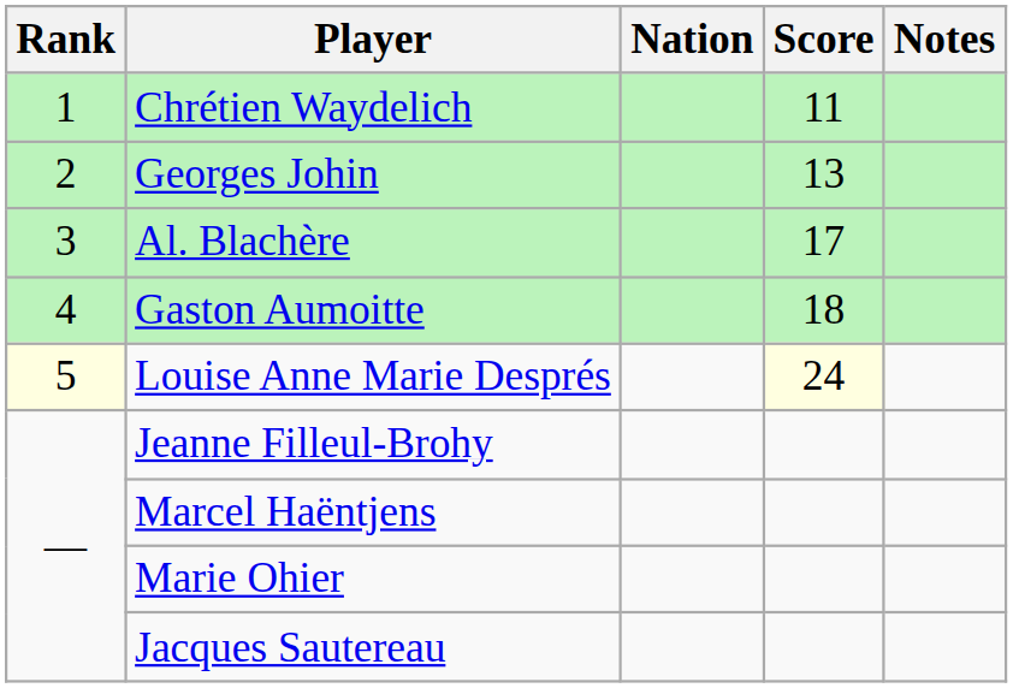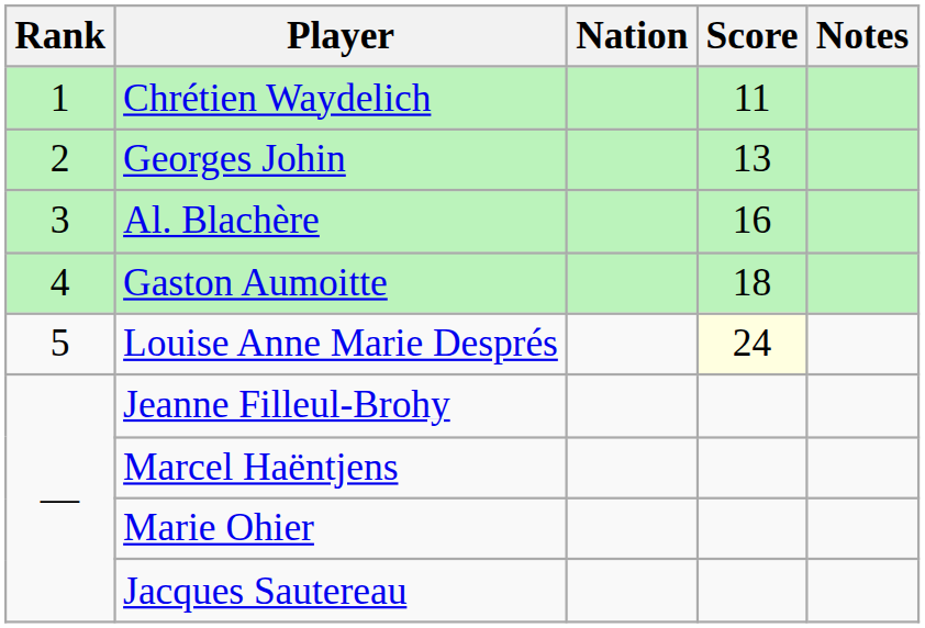Al. Blachère | Score: 17 -> 16
Louise Anne Marie Després | Rank: lightyellow background -> no background
